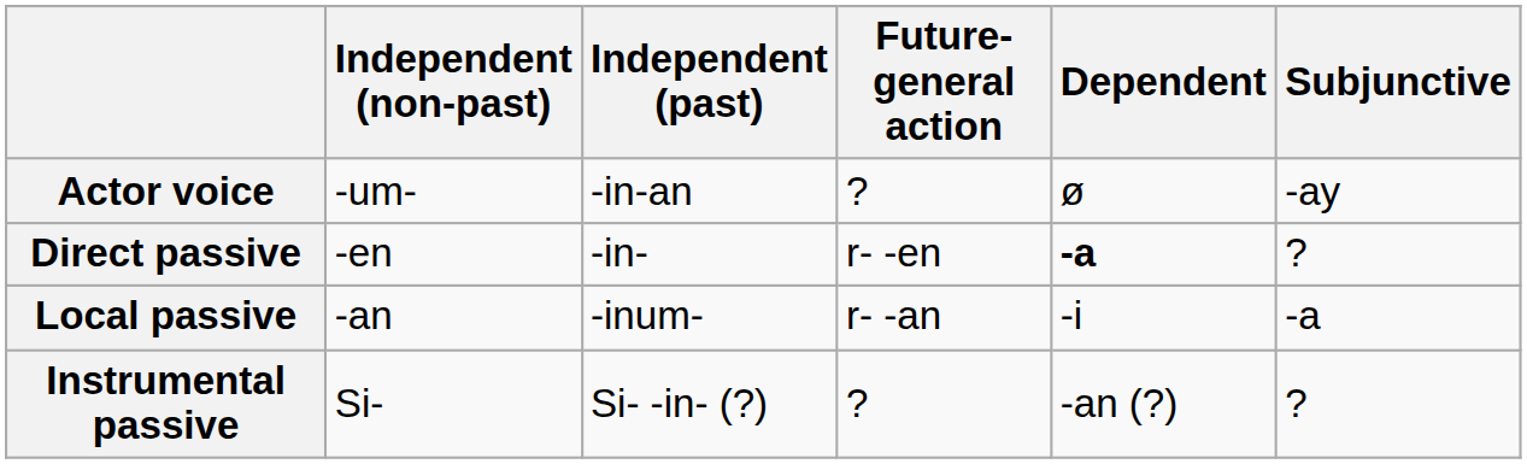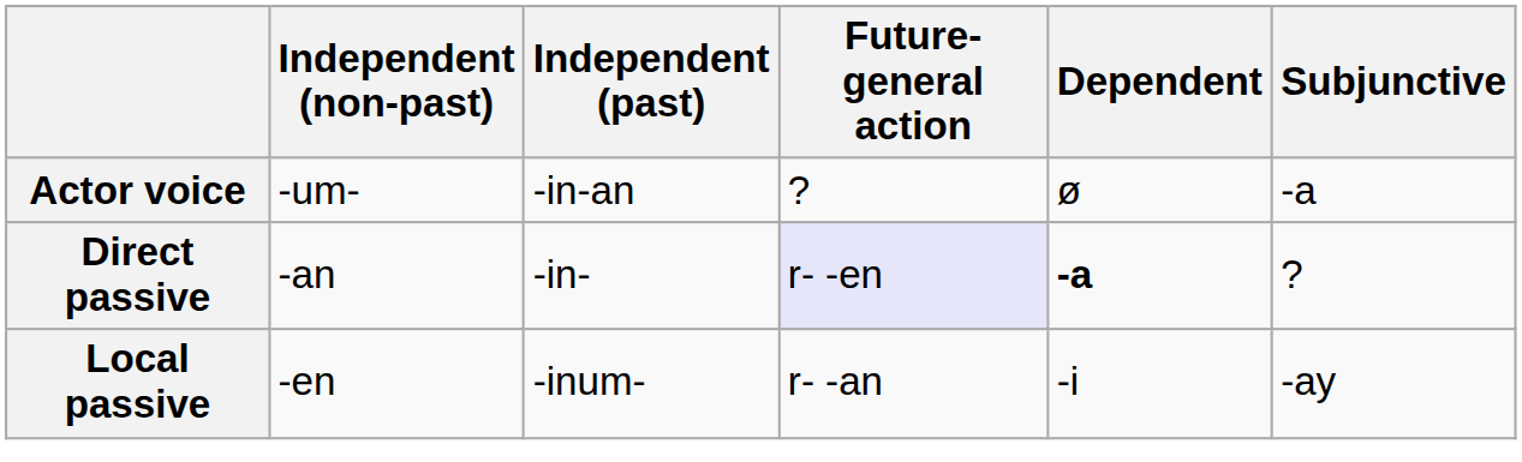Actor voice | Subjunctive: -ay -> -a
Direct passive | Independent (non-past): -en -> -an
Direct passive | Future-general action: no background -> lavender background
Local passive | Independent (non-past): -an -> -en
Local passive | Subjunctive: -a -> -ay
- row: Instrumental passive | Si- | Si- -in- (?) | ? | -an (?) | ?
